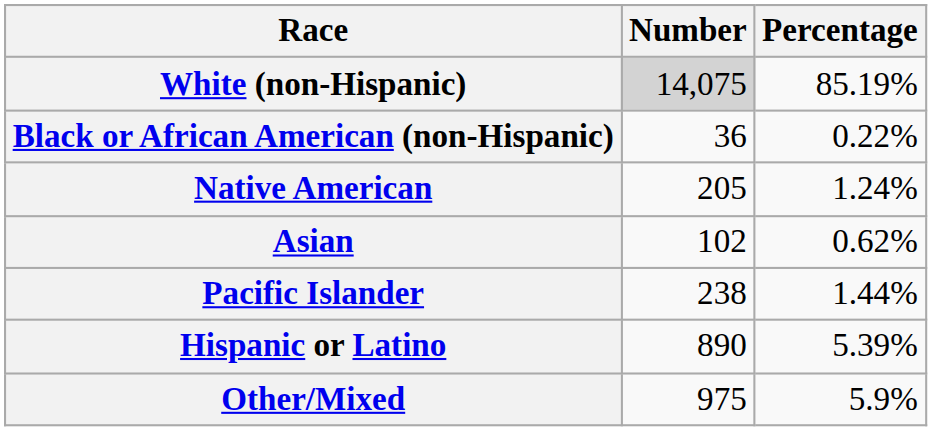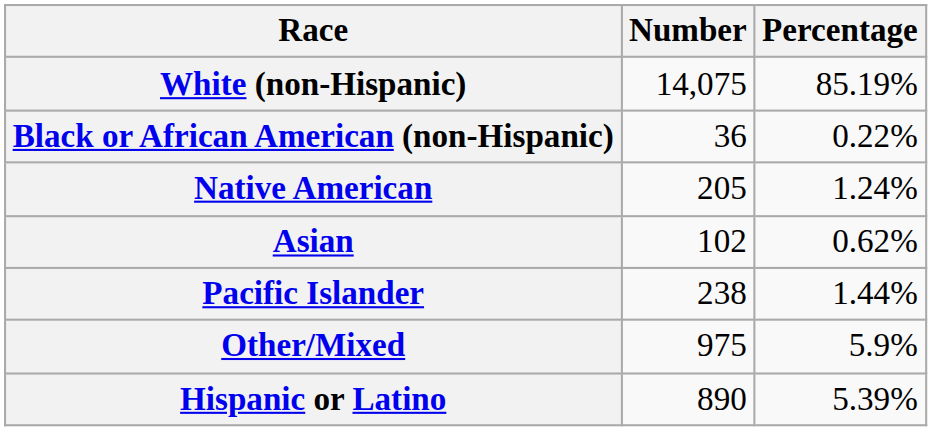White (non-Hispanic) | Number: lightgrey background -> no background
rows swapped: Other/Mixed <-> Hispanic or Latino
